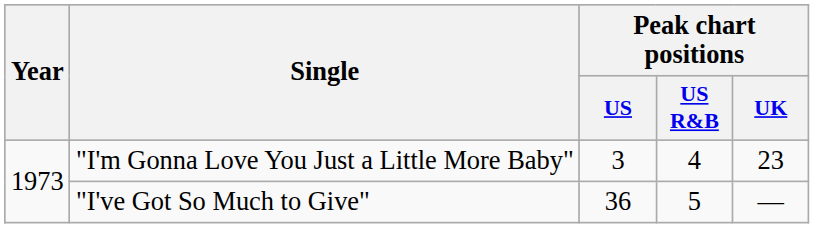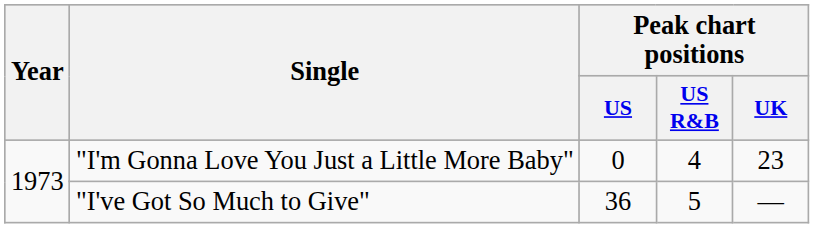"I'm Gonna Love You Just a Little More Baby" | Peak chart positions / US: 3 -> 0
